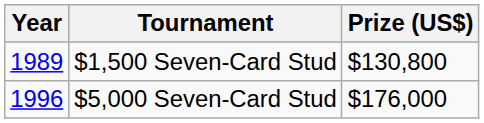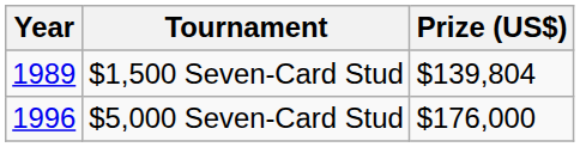$1,500 Seven-Card Stud | Prize (US$): $130,800 -> $139,804
